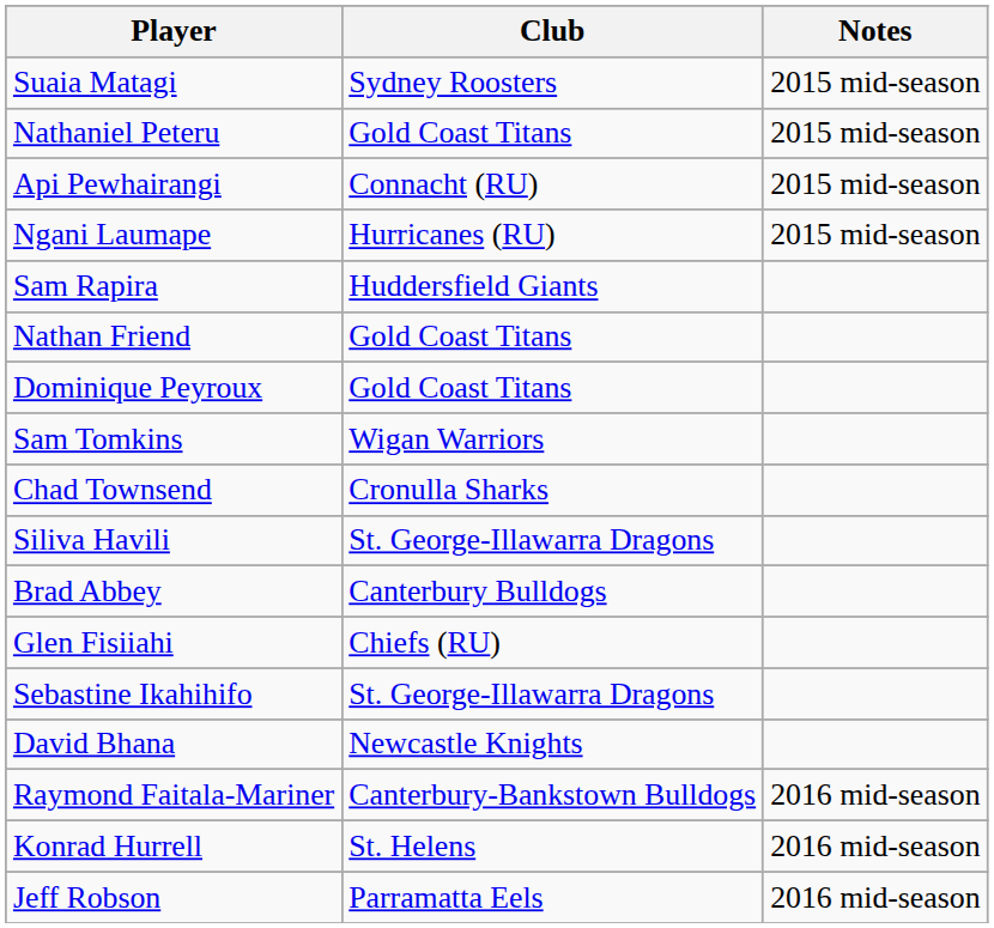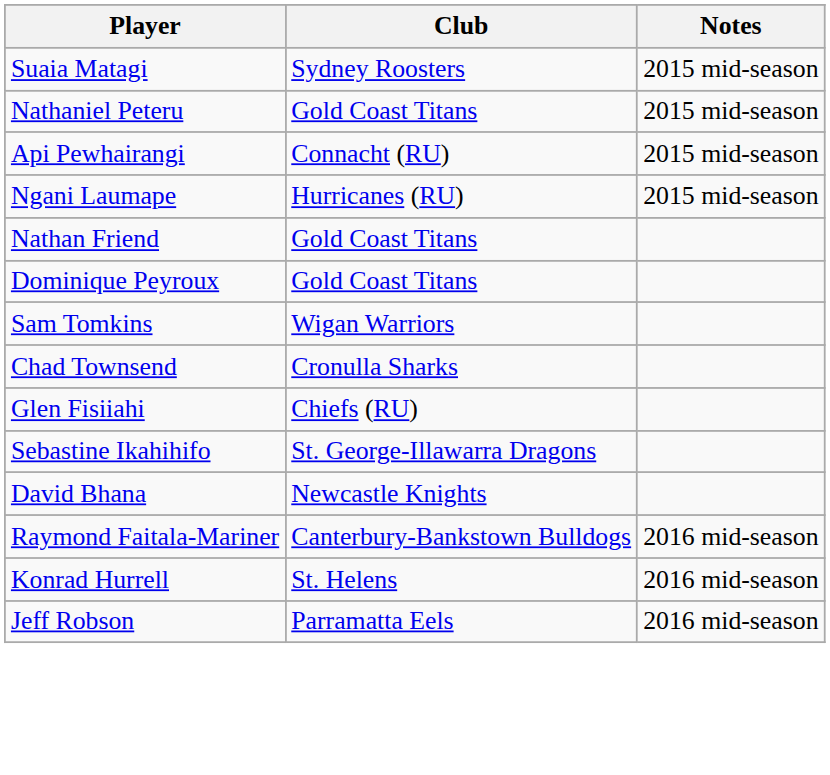- row: Sam Rapira | Huddersfield Giants
- row: Siliva Havili | St. George-Illawarra Dragons
- row: Brad Abbey | Canterbury Bulldogs
